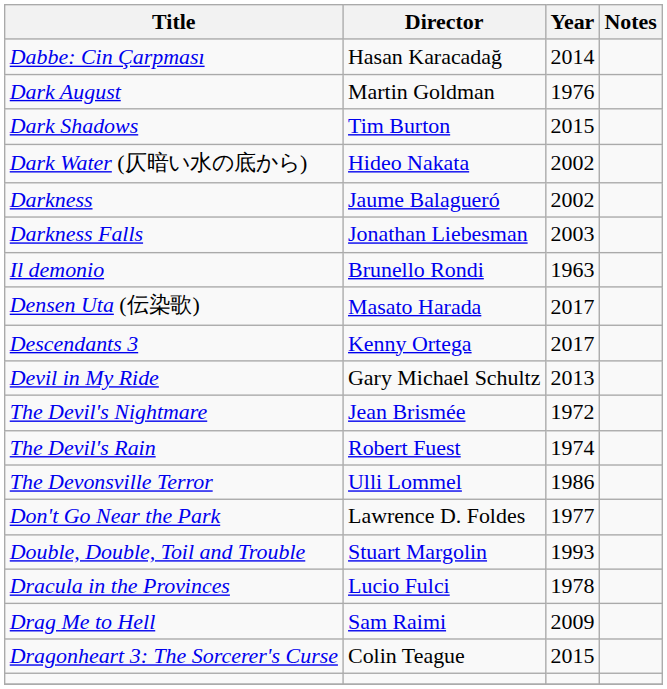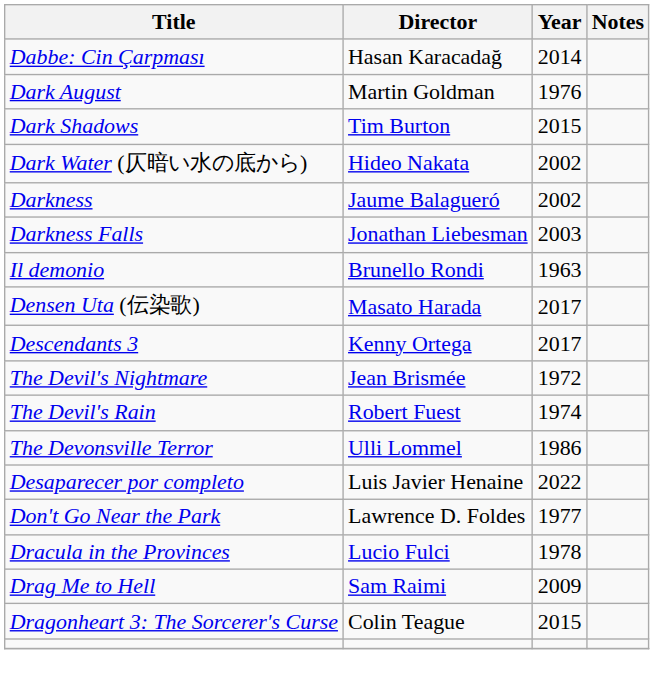- row: Devil in My Ride | Gary Michael Schultz | 2013
+ row: Desaparecer por completo | Luis Javier Henaine | 2022
- row: Double, Double, Toil and Trouble | Stuart Margolin | 1993
